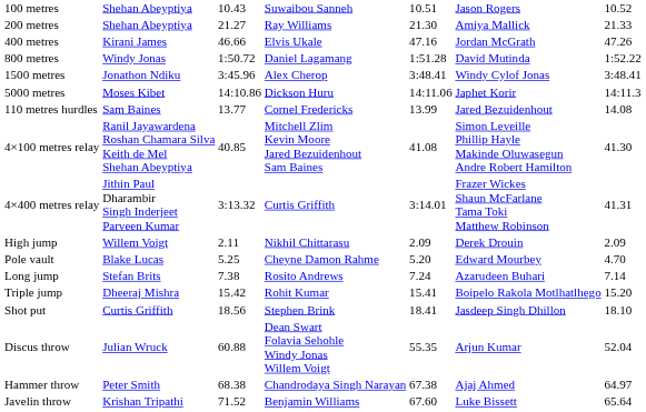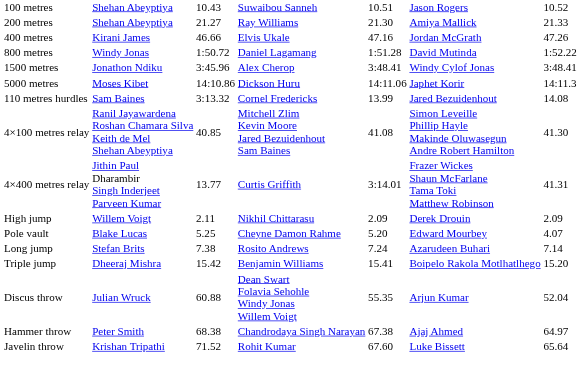110 metres hurdles | column 3: 13.77 -> 3:13.32
4×400 metres relay | column 3: 3:13.32 -> 13.77
Pole vault | column 7: 4.70 -> 4.07
Triple jump | column 4: Rohit Kumar -> Benjamin Williams
- row: Shot put | Curtis Griffith | 18.56 | Stephen Brink | 18.41 | Jasdeep Singh Dhillon | 18.10
Javelin throw | column 4: Benjamin Williams -> Rohit Kumar
